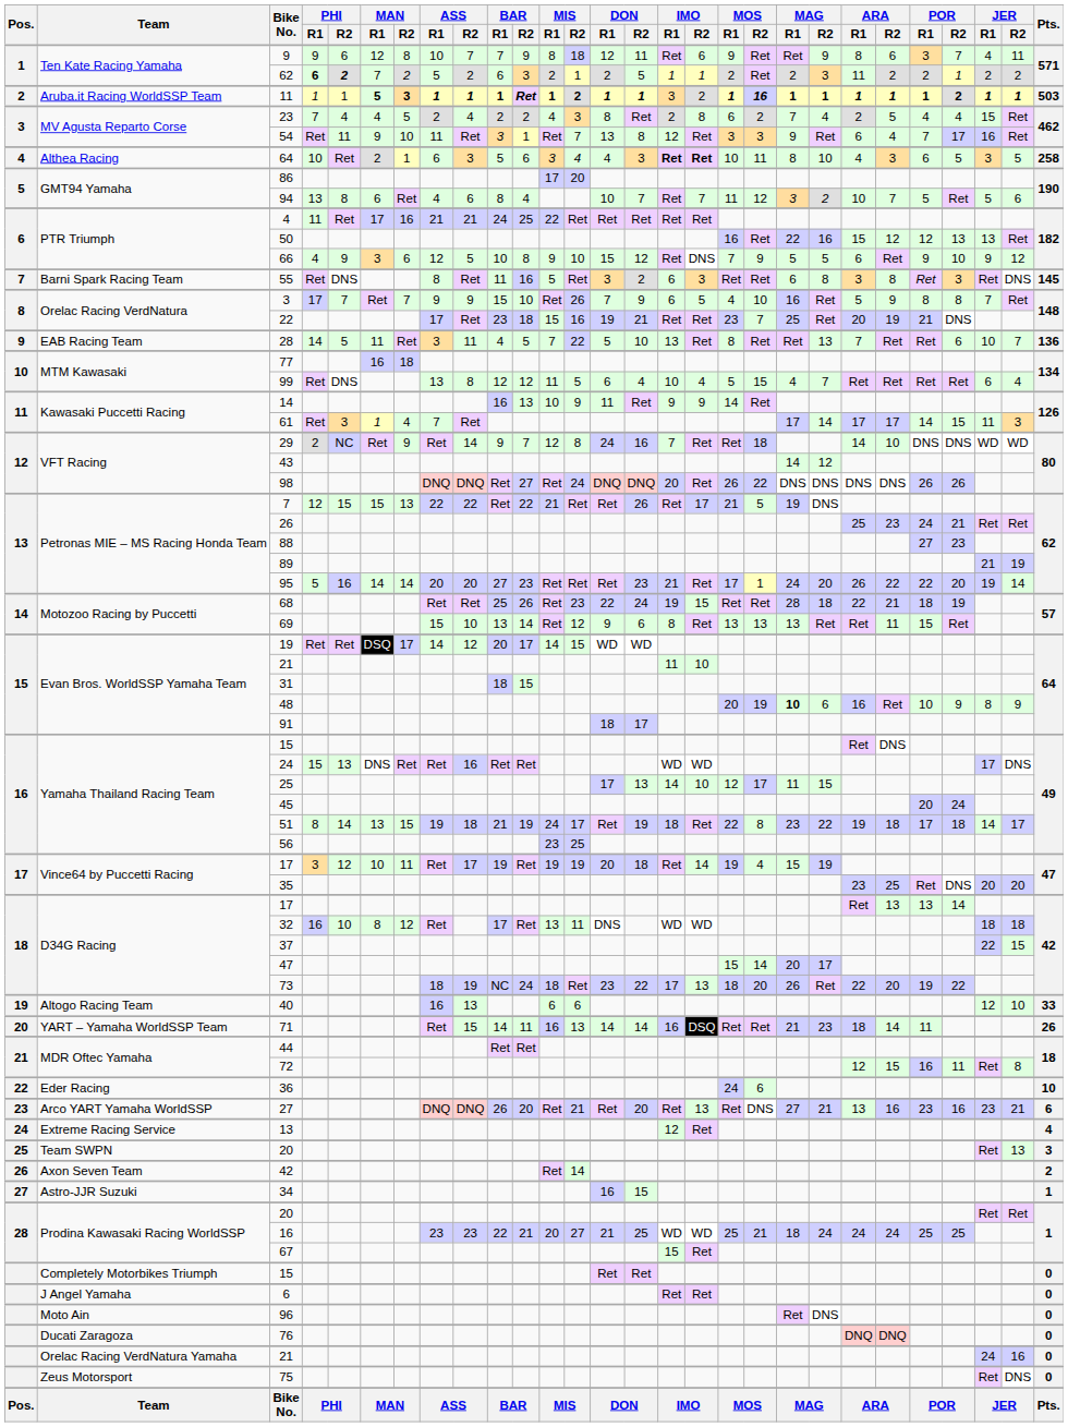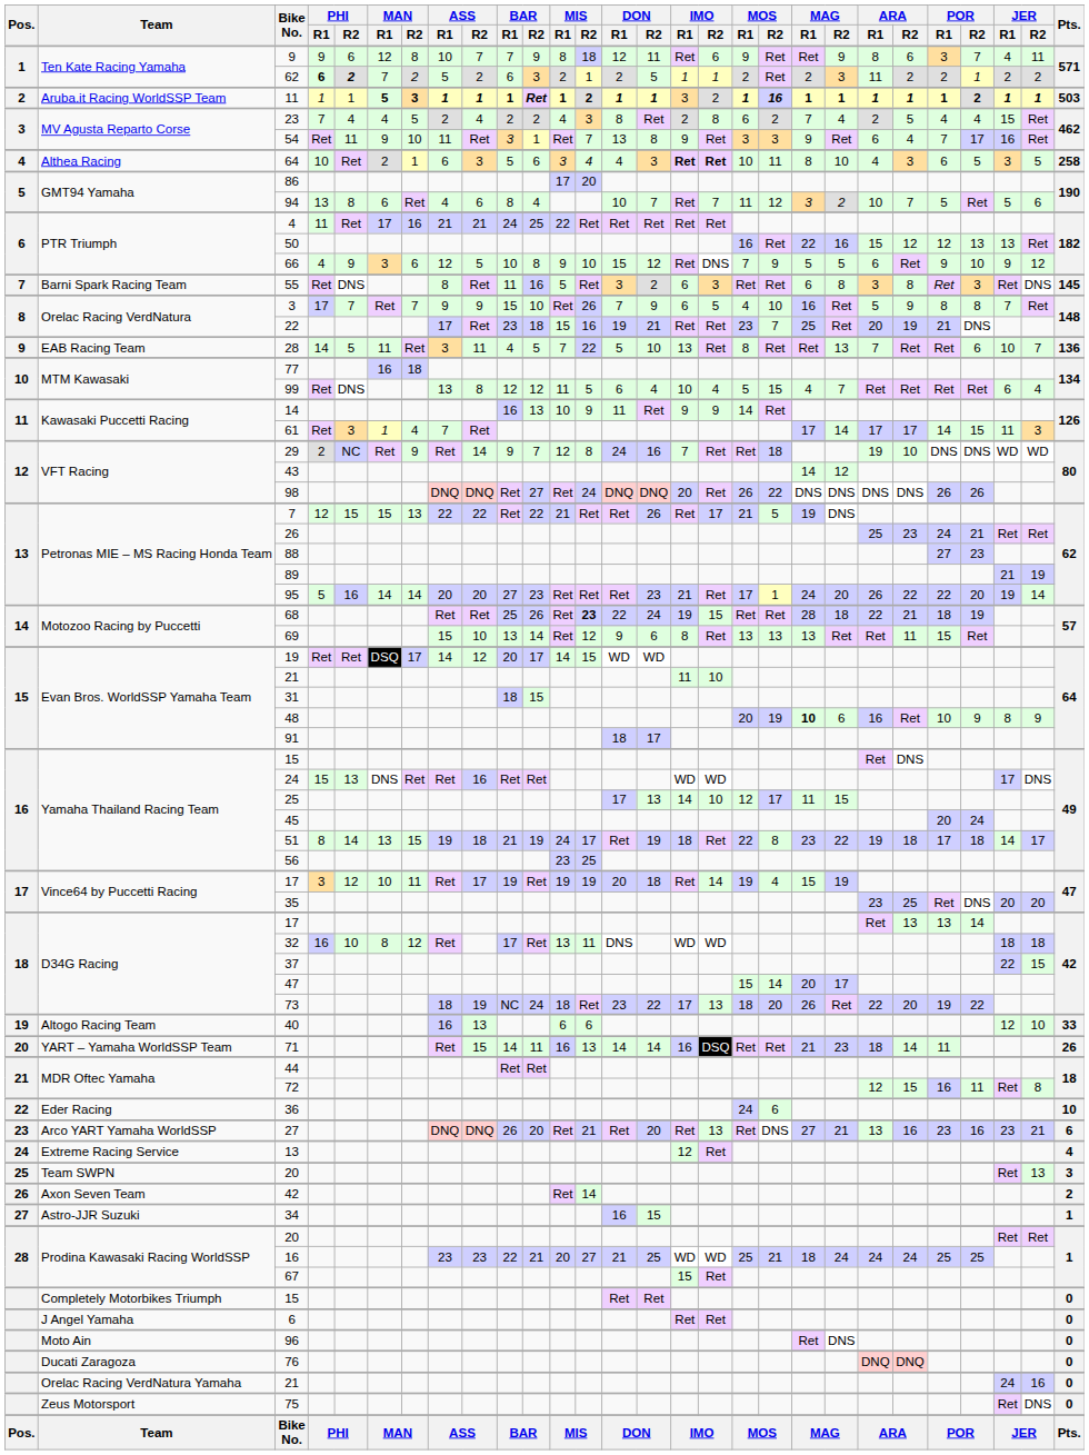54 | IMO / R1: 12 -> 9
29 | ARA / R1: 14 -> 19
68 | MIS / R2: normal -> bold
